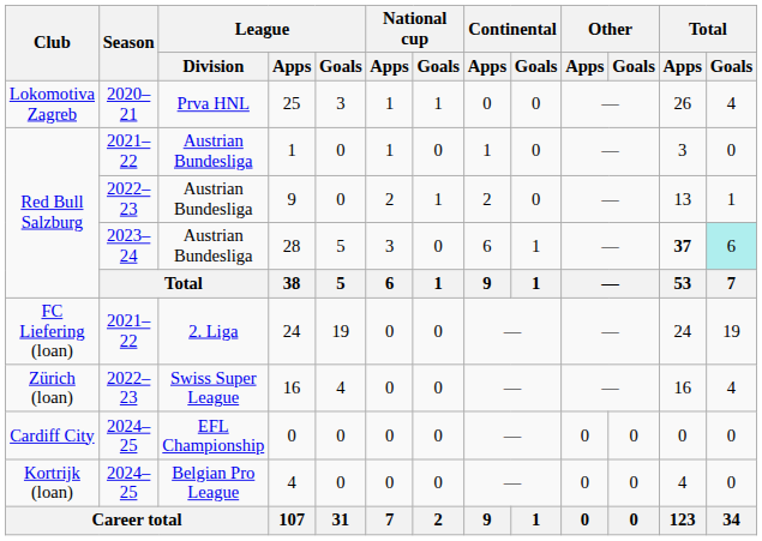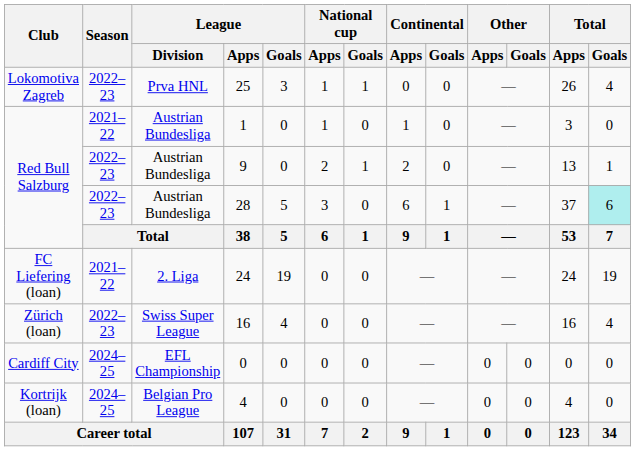25 | Season: 2020–21 -> 2022–23
28 | Season: 2023–24 -> 2022–23
28 | Total / Apps: bold -> normal
